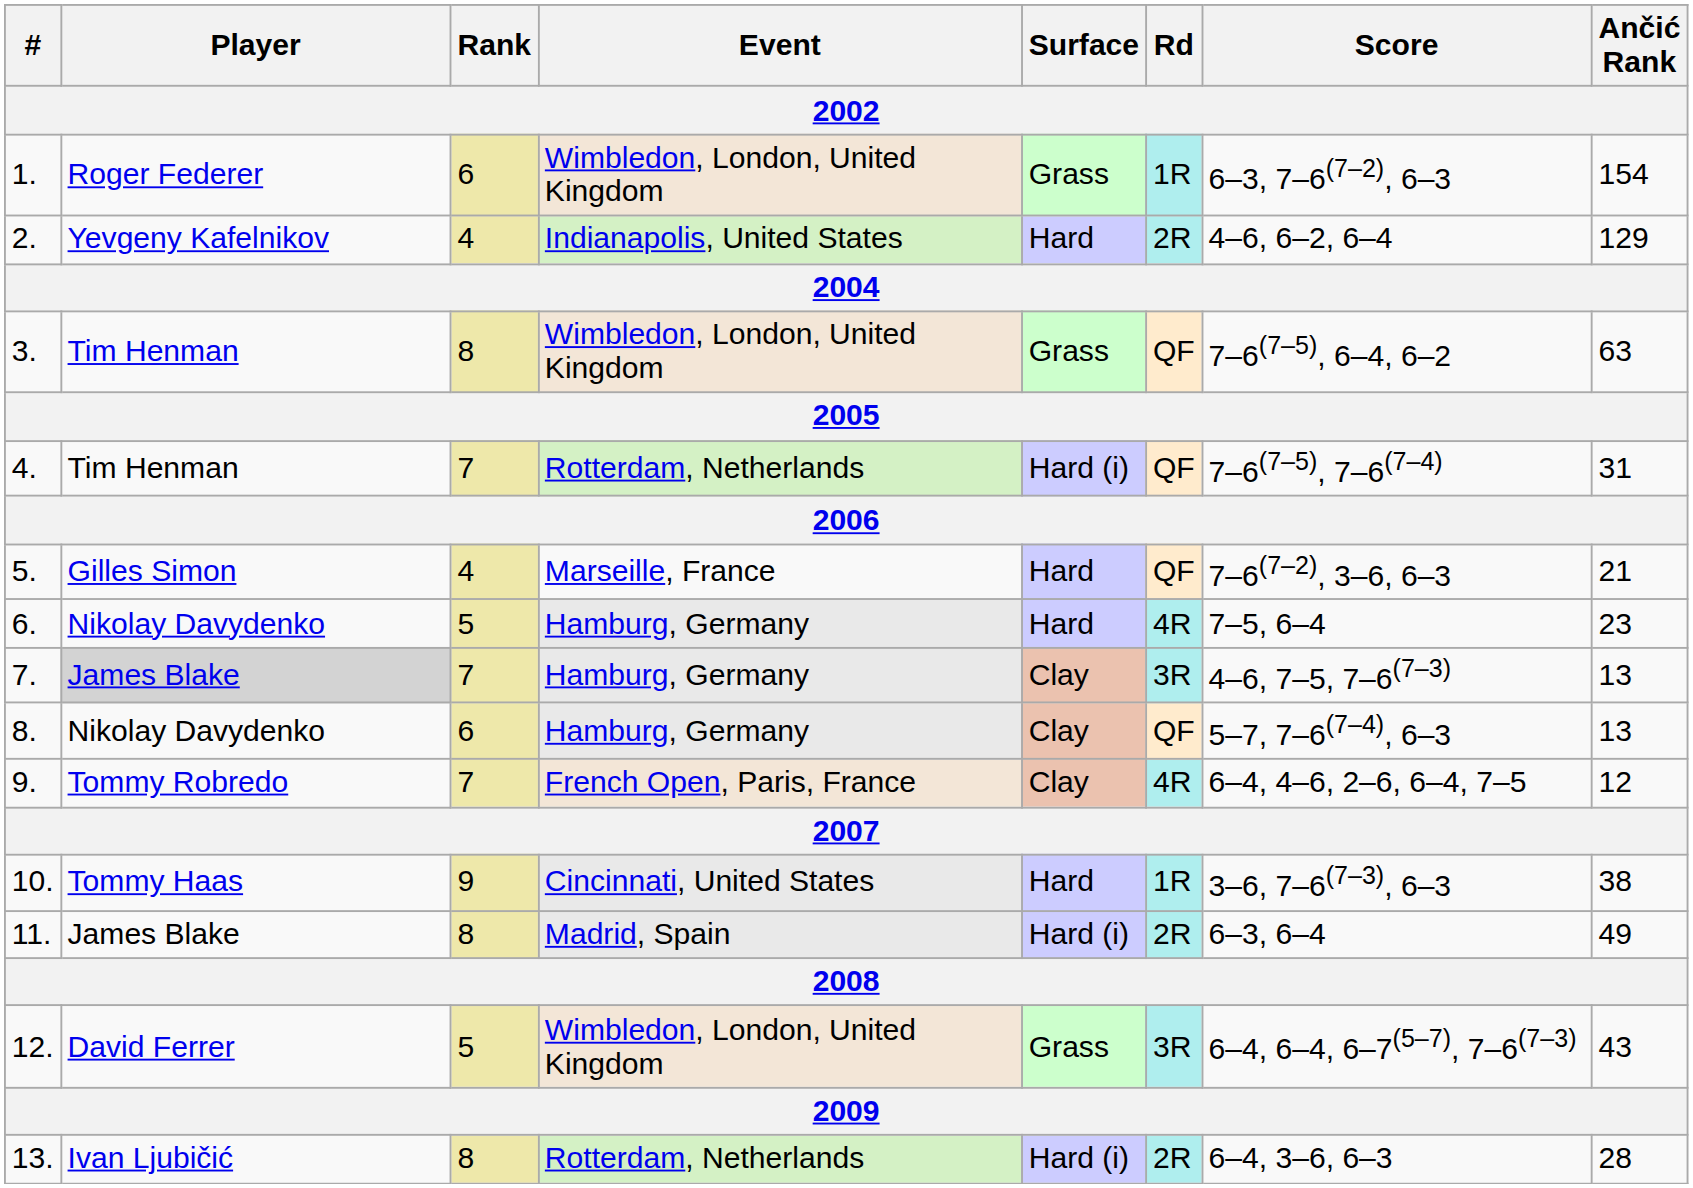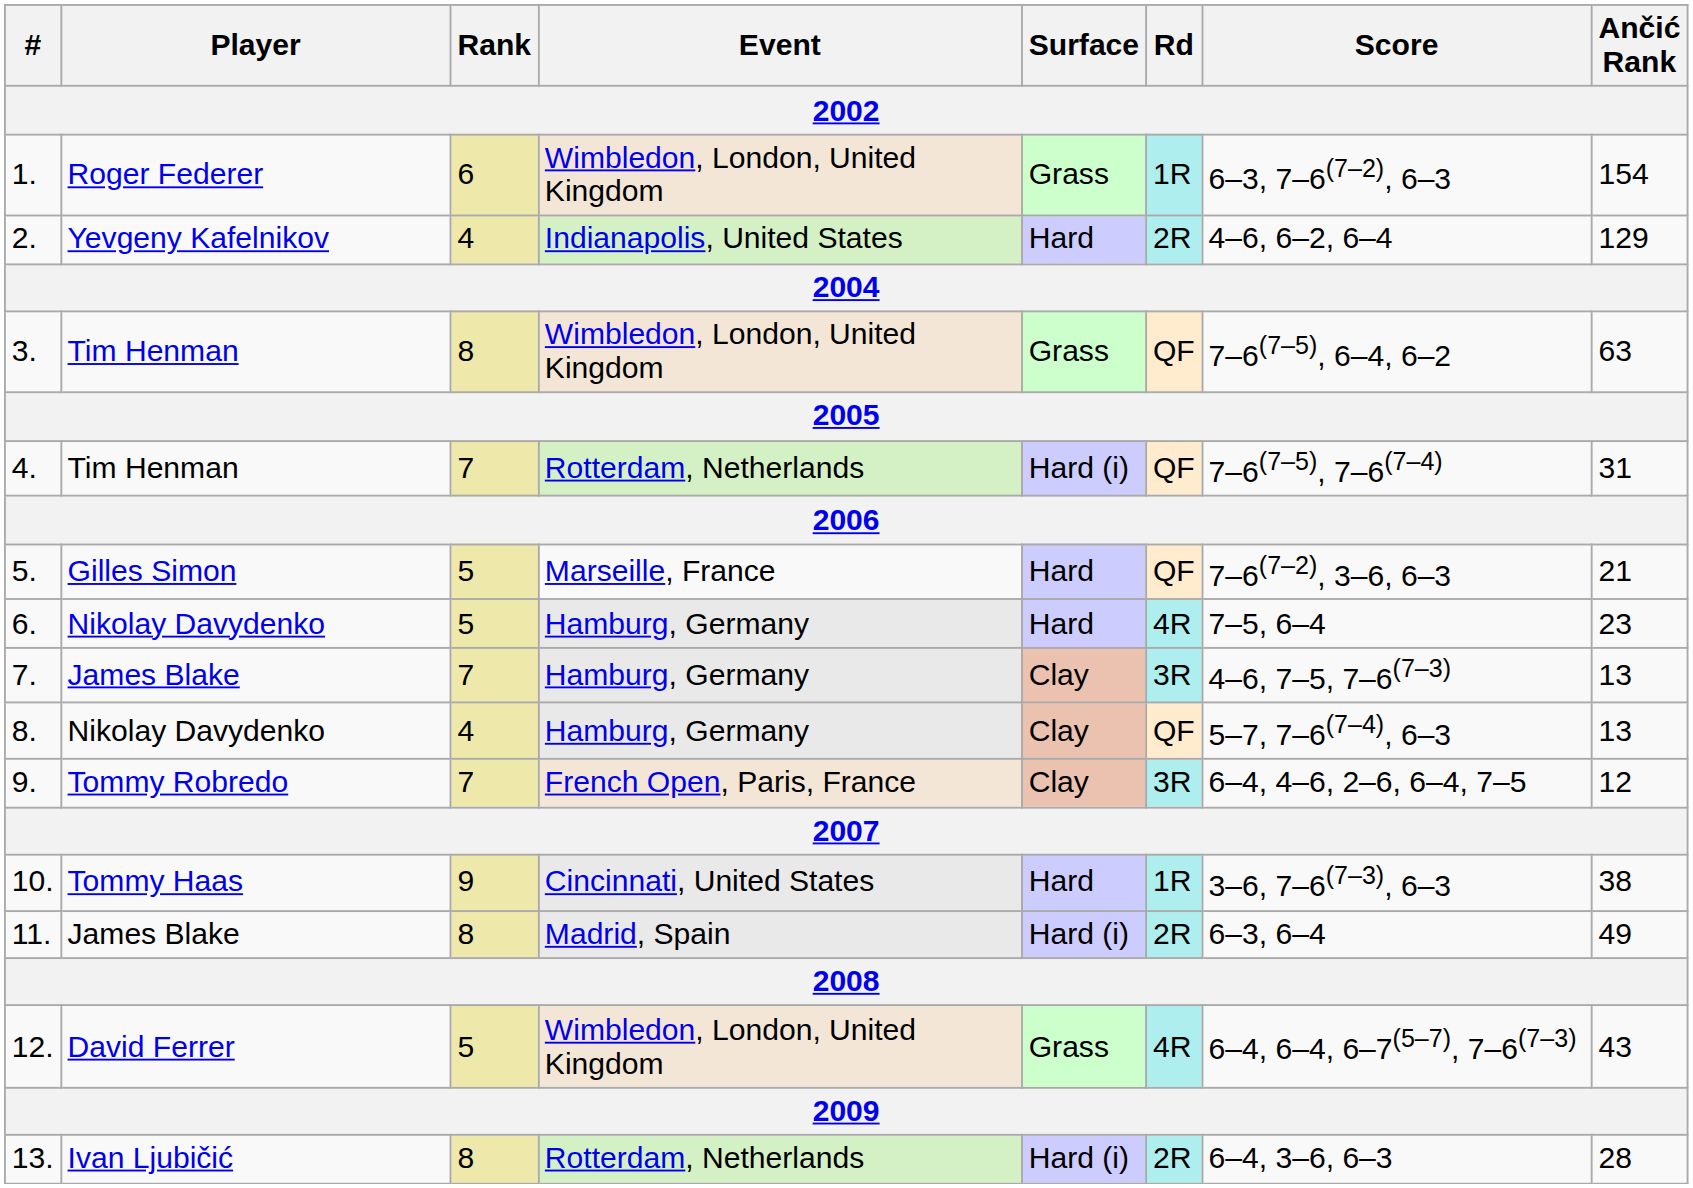5. | Rank: 4 -> 5
7. | Player: lightgrey background -> no background
8. | Rank: 6 -> 4
9. | Rd: 4R -> 3R
12. | Rd: 3R -> 4R
